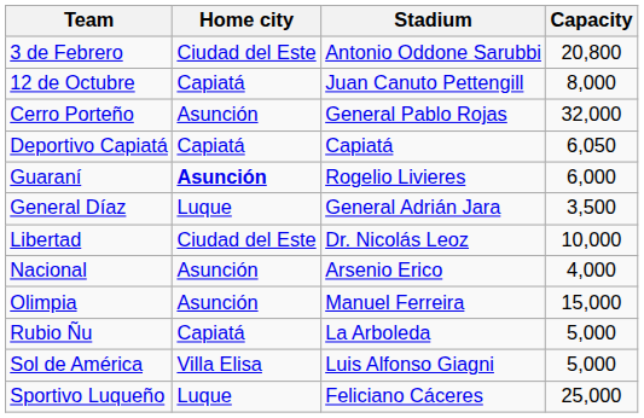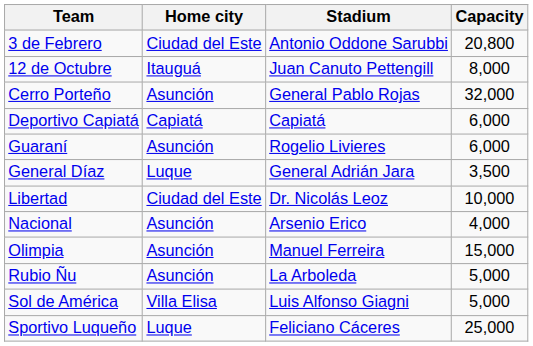12 de Octubre | Home city: Capiatá -> Itauguá
Deportivo Capiatá | Capacity: 6,050 -> 6,000
Guaraní | Home city: bold -> normal
Rubio Ñu | Home city: Capiatá -> Asunción
